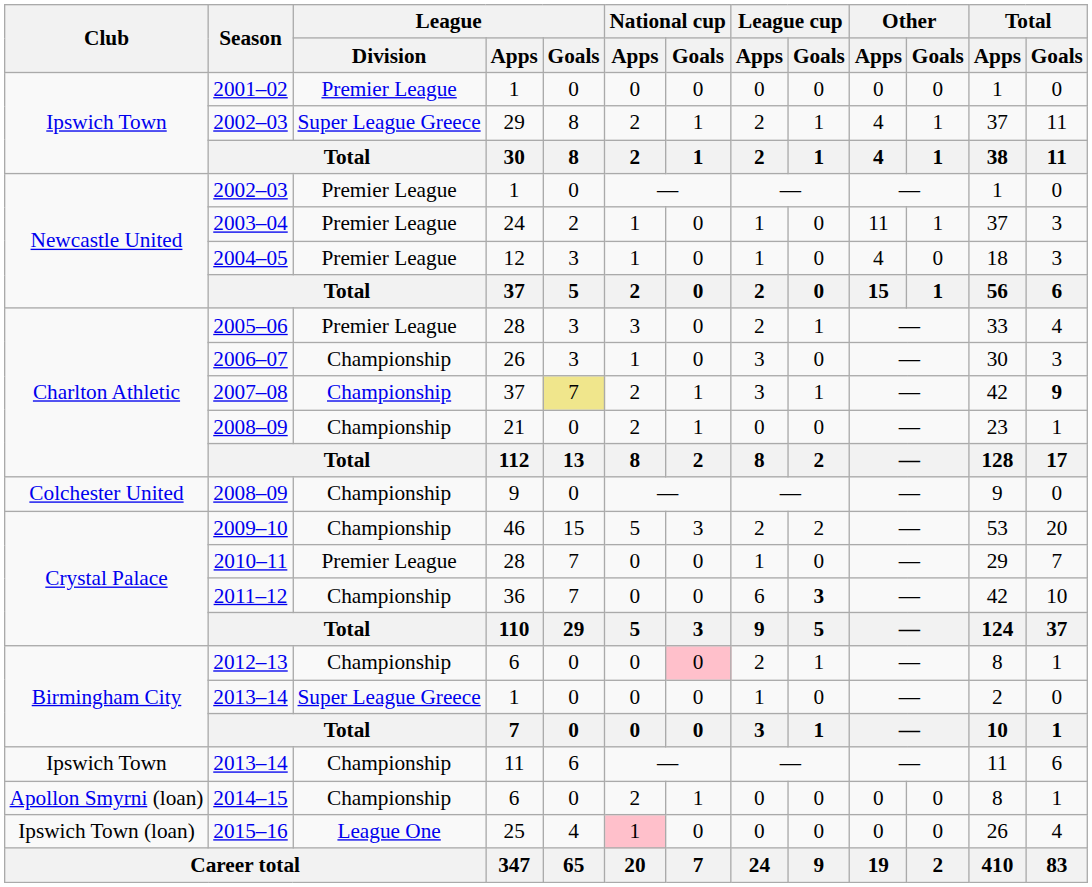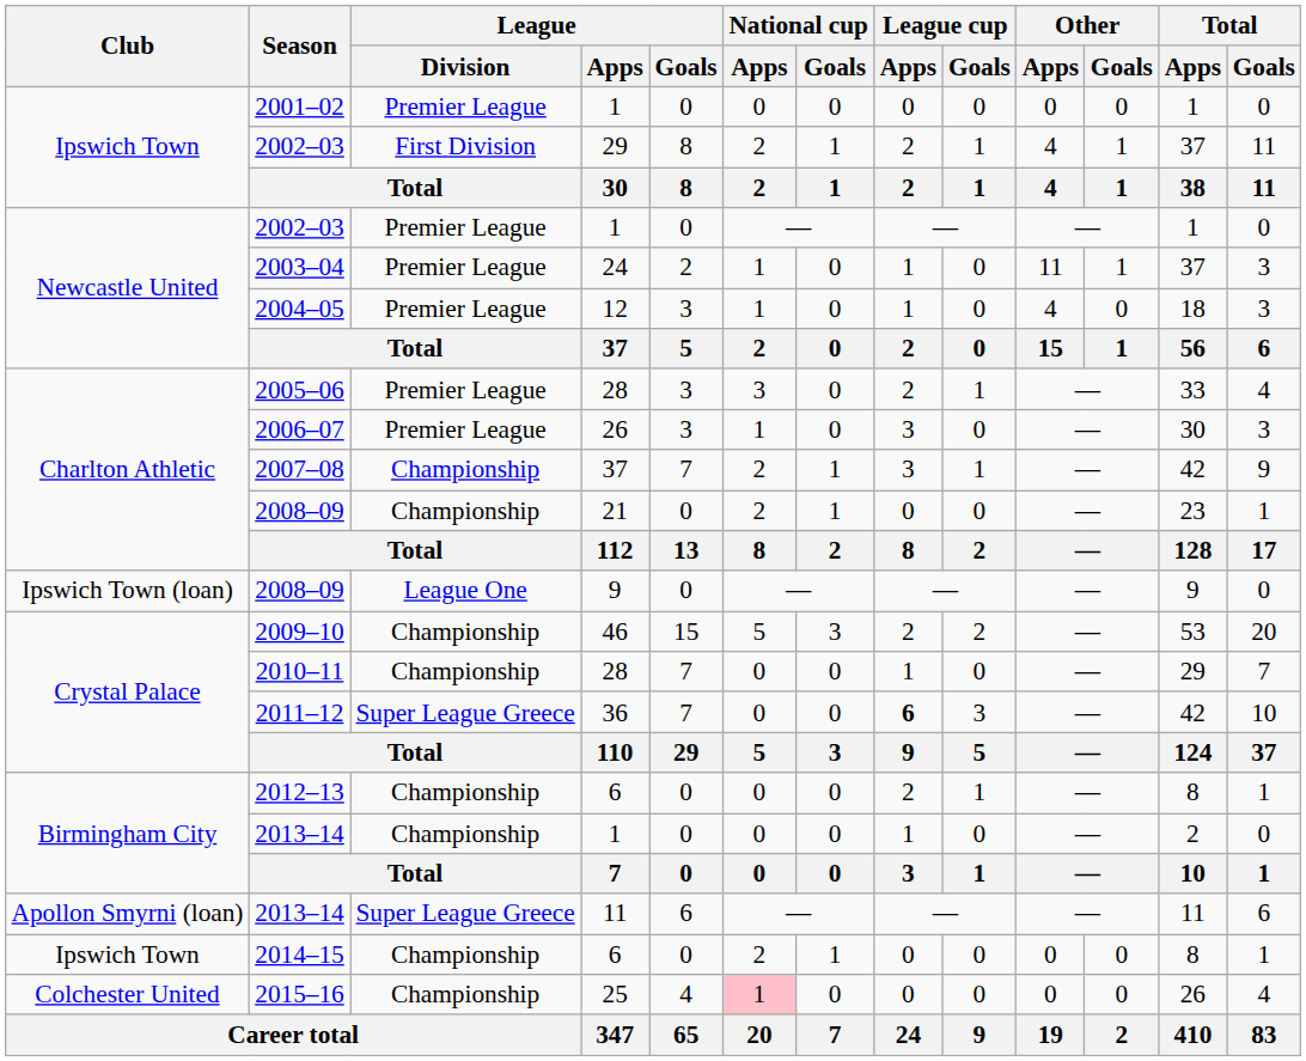2002–03 / 29 | League / Division: Super League Greece -> First Division
2006–07 | League / Division: Championship -> Premier League
2007–08 | League / Goals: khaki background -> no background
2007–08 | Total / Goals: bold -> normal
2008–09 / 9 | Club: Colchester United -> Ipswich Town (loan)
2008–09 / 9 | League / Division: Championship -> League One
2010–11 | League / Division: Premier League -> Championship
2011–12 | League / Division: Championship -> Super League Greece
2011–12 | League cup / Apps: normal -> bold
2011–12 | League cup / Goals: bold -> normal
2012–13 | National cup / Goals: pink background -> no background
2013–14 / 1 | League / Division: Super League Greece -> Championship
2013–14 / 11 | Club: Ipswich Town -> Apollon Smyrni (loan)
2013–14 / 11 | League / Division: Championship -> Super League Greece
2014–15 | Club: Apollon Smyrni (loan) -> Ipswich Town
2015–16 | Club: Ipswich Town (loan) -> Colchester United
2015–16 | League / Division: League One -> Championship
